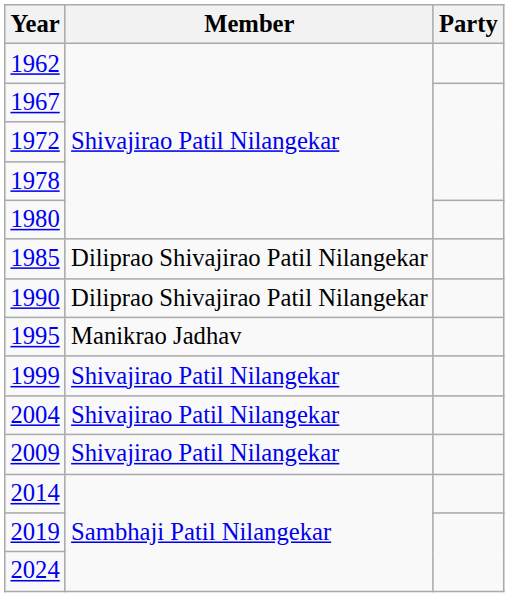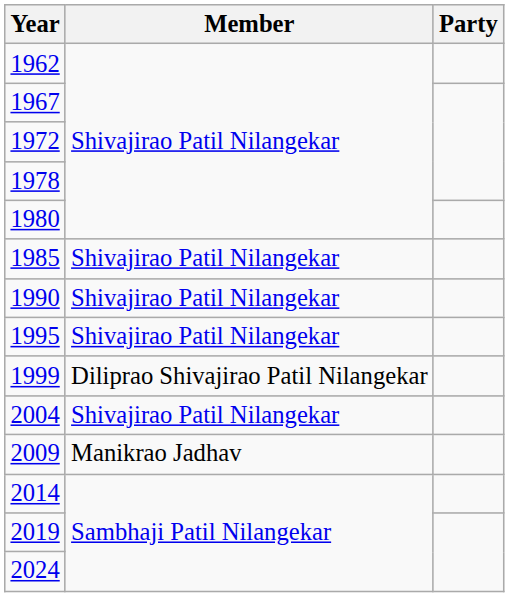1985 | Member: Diliprao Shivajirao Patil Nilangekar -> Shivajirao Patil Nilangekar
1990 | Member: Diliprao Shivajirao Patil Nilangekar -> Shivajirao Patil Nilangekar
1995 | Member: Manikrao Jadhav -> Shivajirao Patil Nilangekar
1999 | Member: Shivajirao Patil Nilangekar -> Diliprao Shivajirao Patil Nilangekar
2009 | Member: Shivajirao Patil Nilangekar -> Manikrao Jadhav
